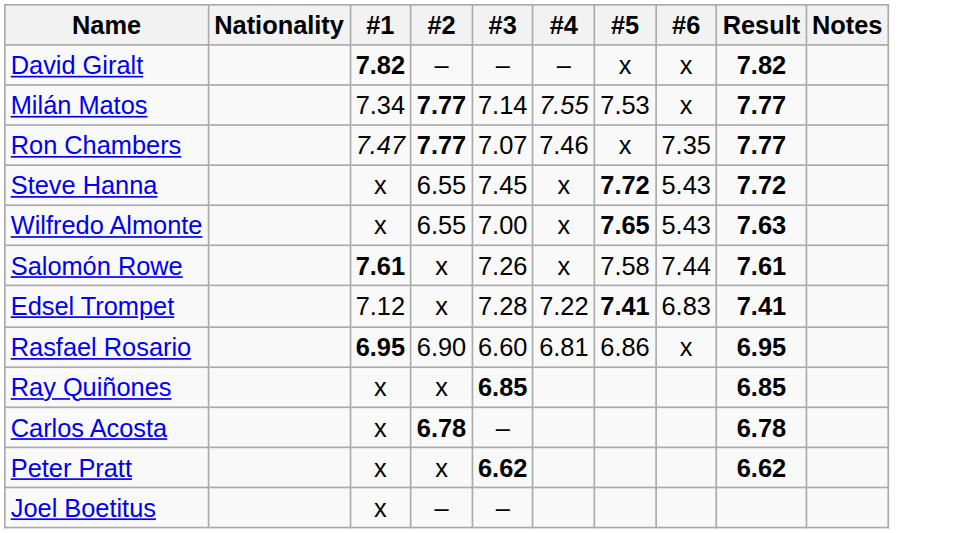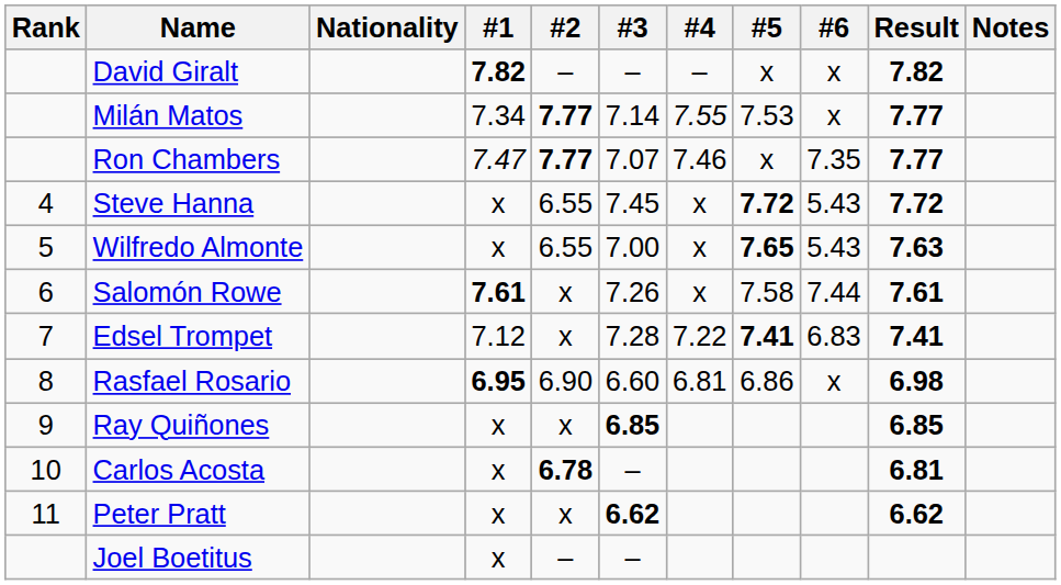+ column: Rank | 4 | 5 | 6 | 7 | 8 | 9 | 10 | 11
Rasfael Rosario | Result: 6.95 -> 6.98
Carlos Acosta | Result: 6.78 -> 6.81
